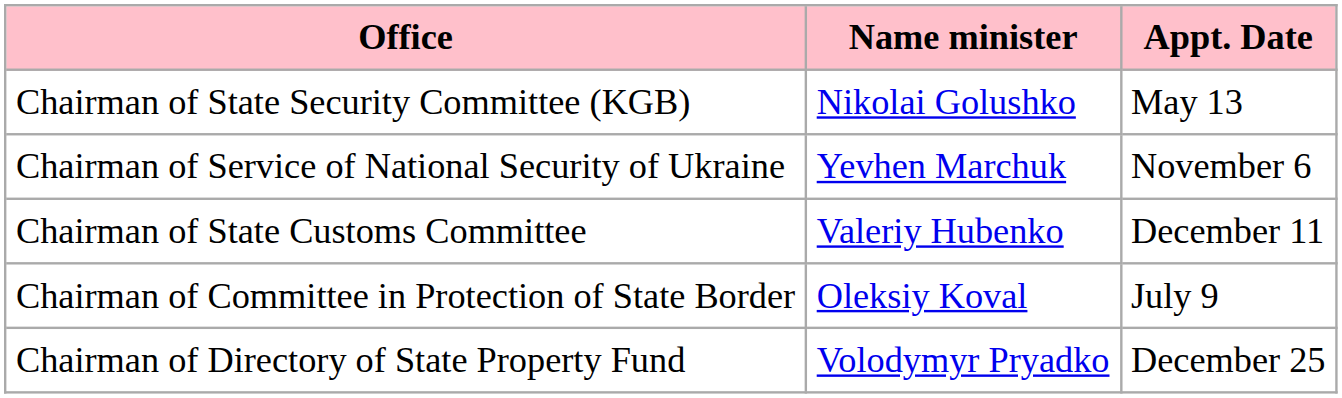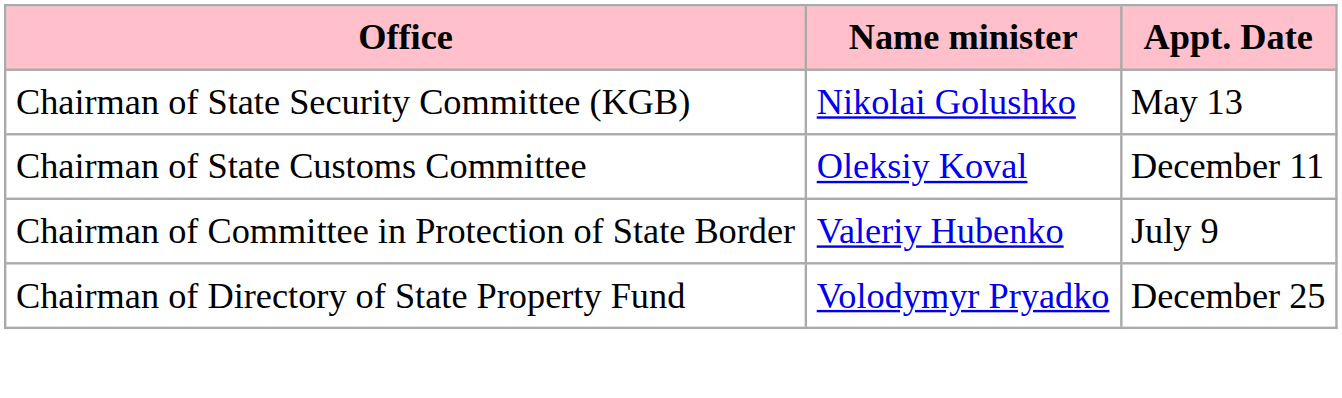- row: Chairman of Service of National Security of Ukraine | Yevhen Marchuk | November 6
Chairman of State Customs Committee | Name minister: Valeriy Hubenko -> Oleksiy Koval
Chairman of Committee in Protection of State Border | Name minister: Oleksiy Koval -> Valeriy Hubenko
